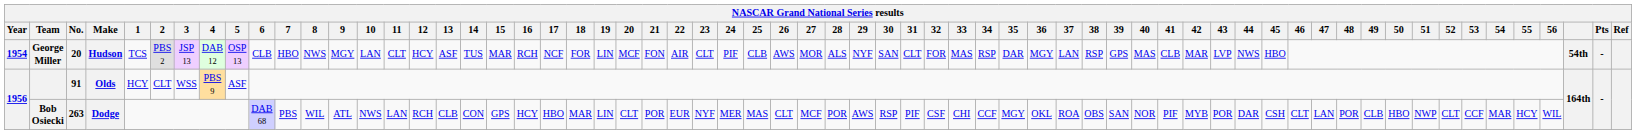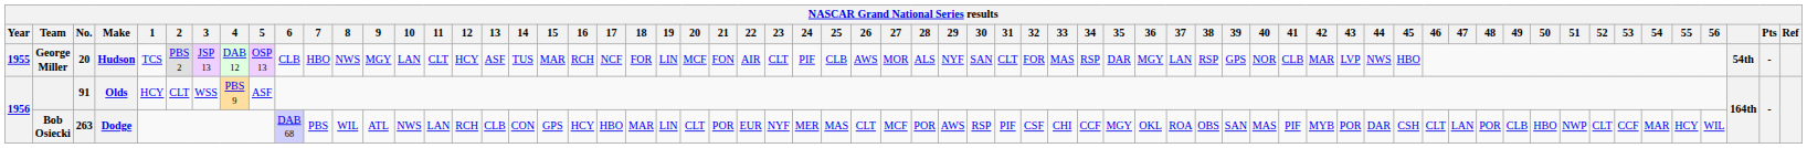George Miller | Year: 1954 -> 1955
George Miller | 40: MAS -> NOR
Bob Osiecki | 40: NOR -> MAS
